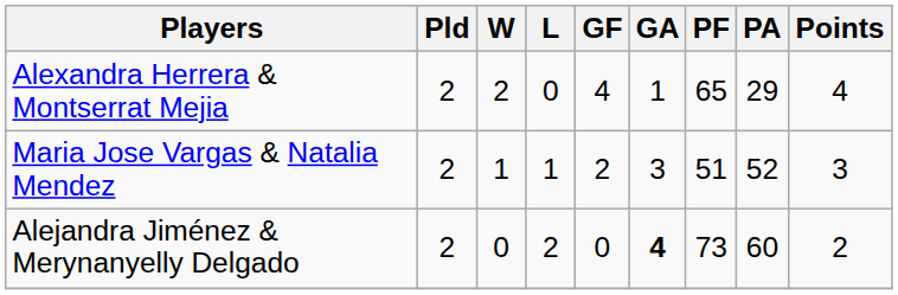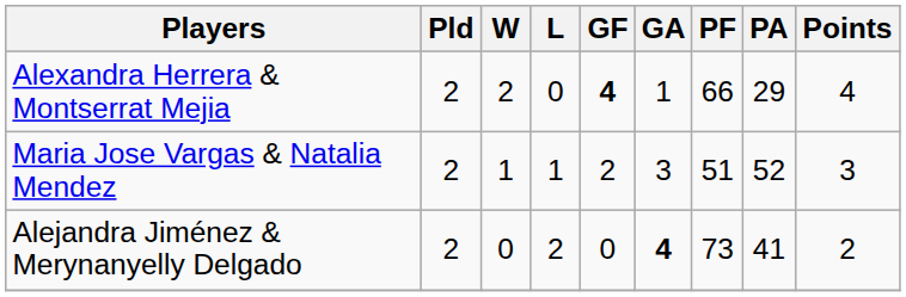Alexandra Herrera & Montserrat Mejia | GF: normal -> bold
Alexandra Herrera & Montserrat Mejia | PF: 65 -> 66
Alejandra Jiménez & Merynanyelly Delgado | PA: 60 -> 41
